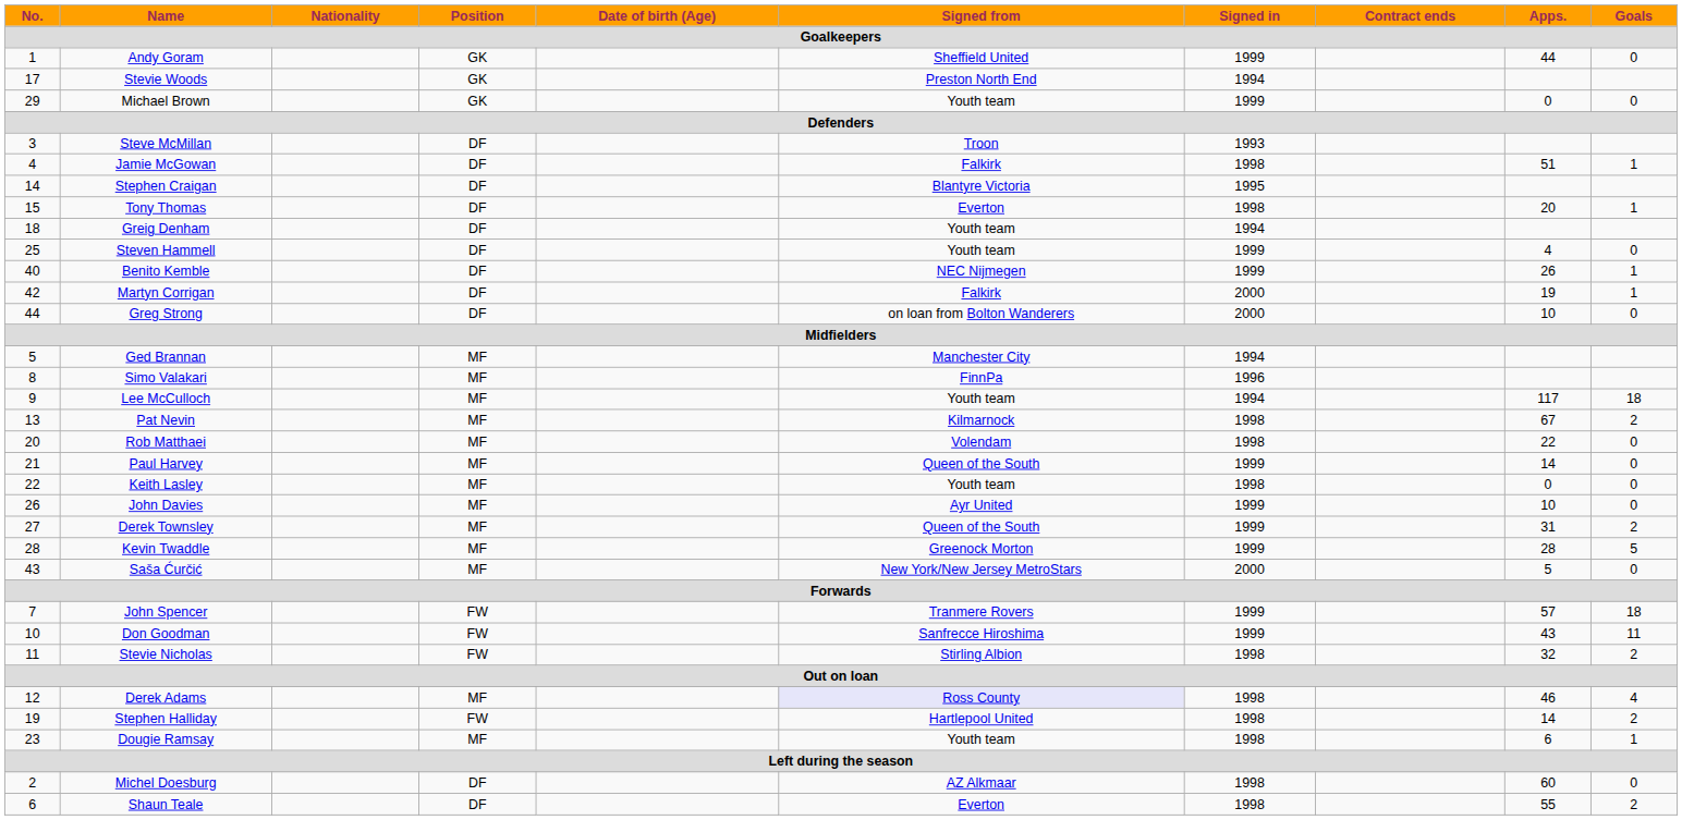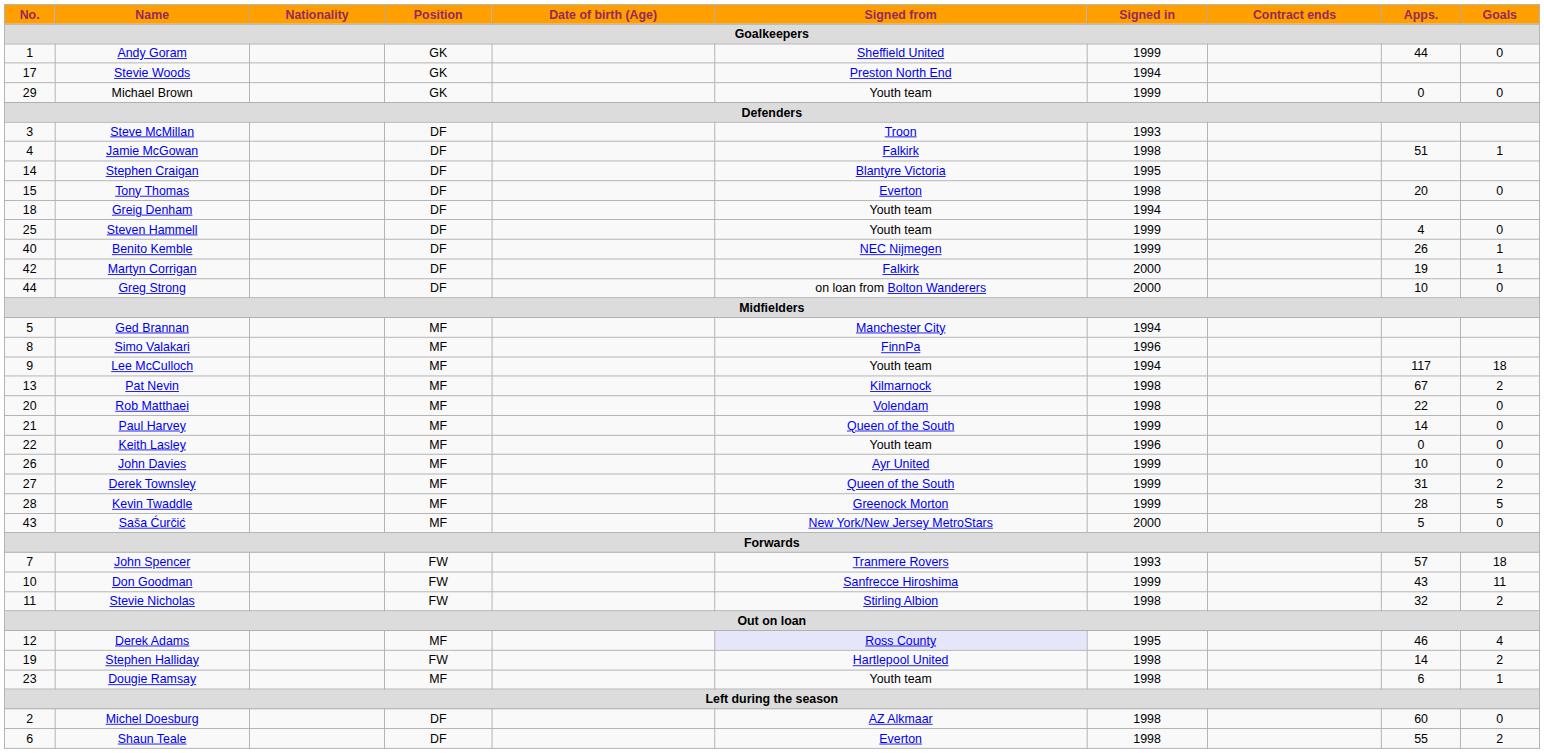Tony Thomas | Goals: 1 -> 0
Keith Lasley | Signed in: 1998 -> 1996
John Spencer | Signed in: 1999 -> 1993
Derek Adams | Signed in: 1998 -> 1995
